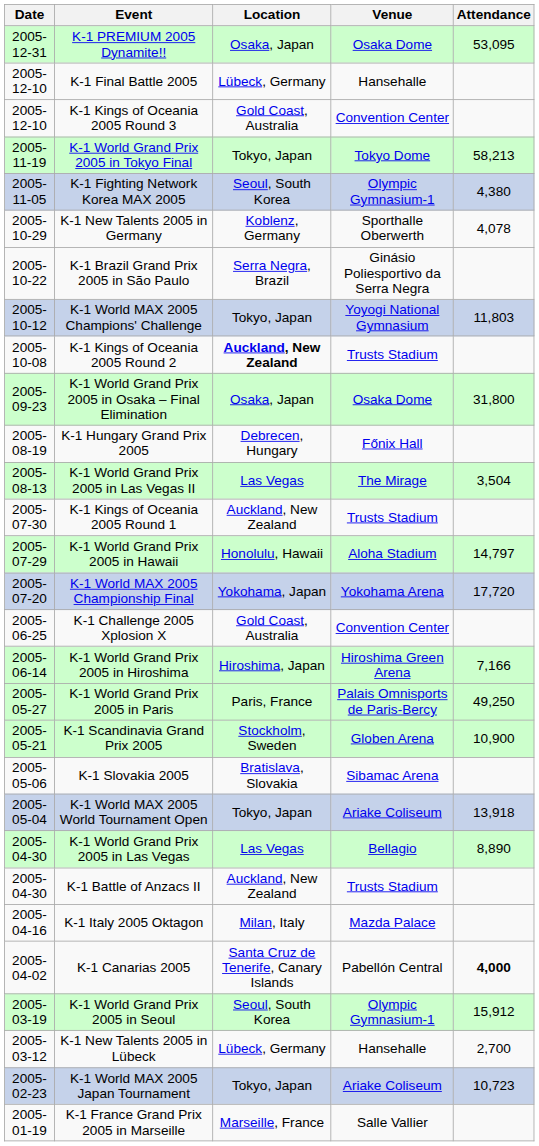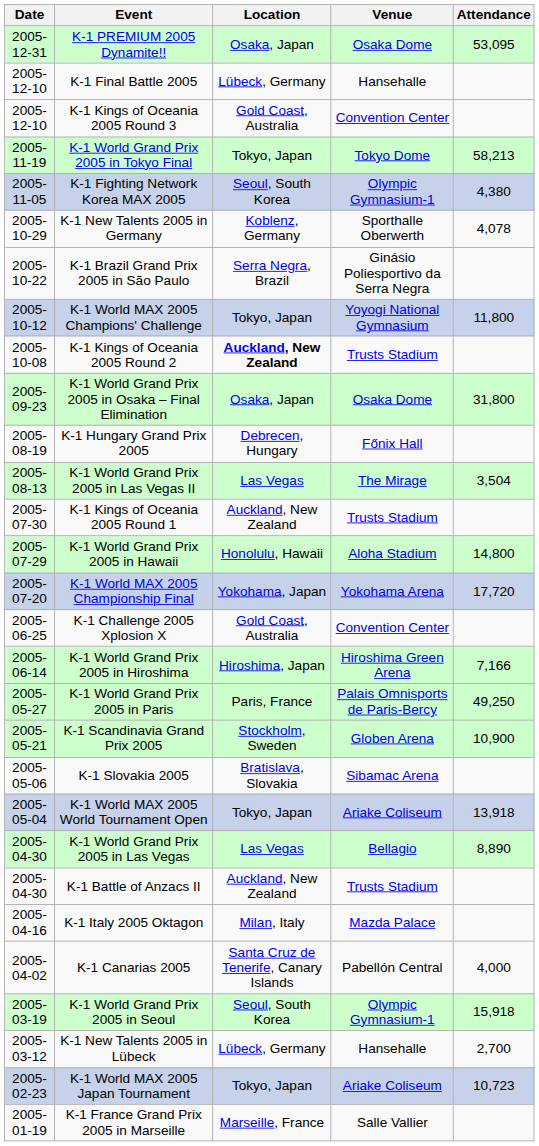K-1 World MAX 2005 Champions' Challenge | Attendance: 11,803 -> 11,800
K-1 World Grand Prix 2005 in Hawaii | Attendance: 14,797 -> 14,800
K-1 Canarias 2005 | Attendance: bold -> normal
K-1 World Grand Prix 2005 in Seoul | Attendance: 15,912 -> 15,918
